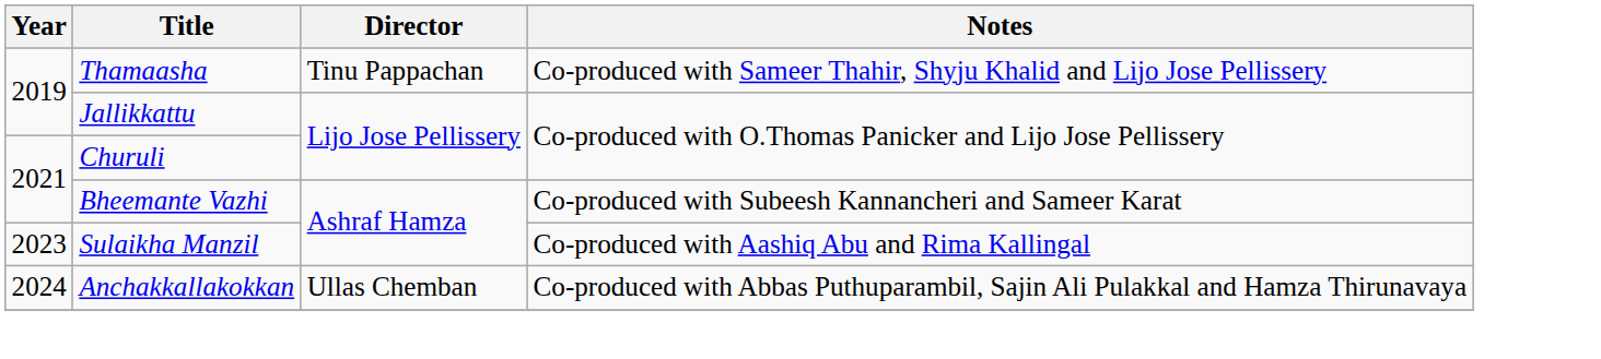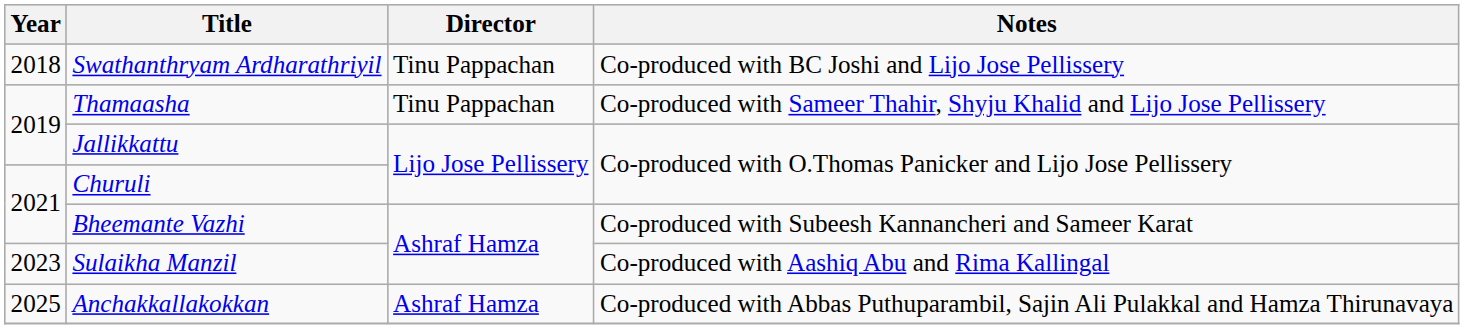+ row: 2018 | Swathanthryam Ardharathriyil | Tinu Pappachan | Co-produced with BC Joshi and Lijo Jose Pellissery
Anchakkallakokkan | Year: 2024 -> 2025
Anchakkallakokkan | Director: Ullas Chemban -> Ashraf Hamza
